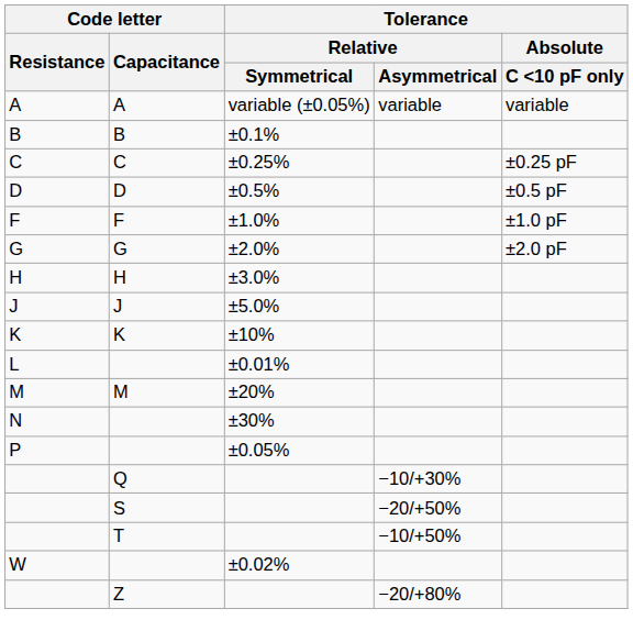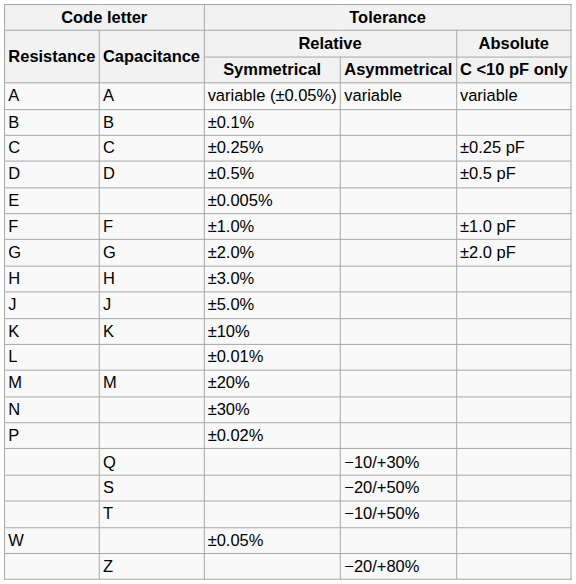+ row: E | ±0.005%
P | Tolerance / Relative / Symmetrical: ±0.05% -> ±0.02%
W | Tolerance / Relative / Symmetrical: ±0.02% -> ±0.05%
